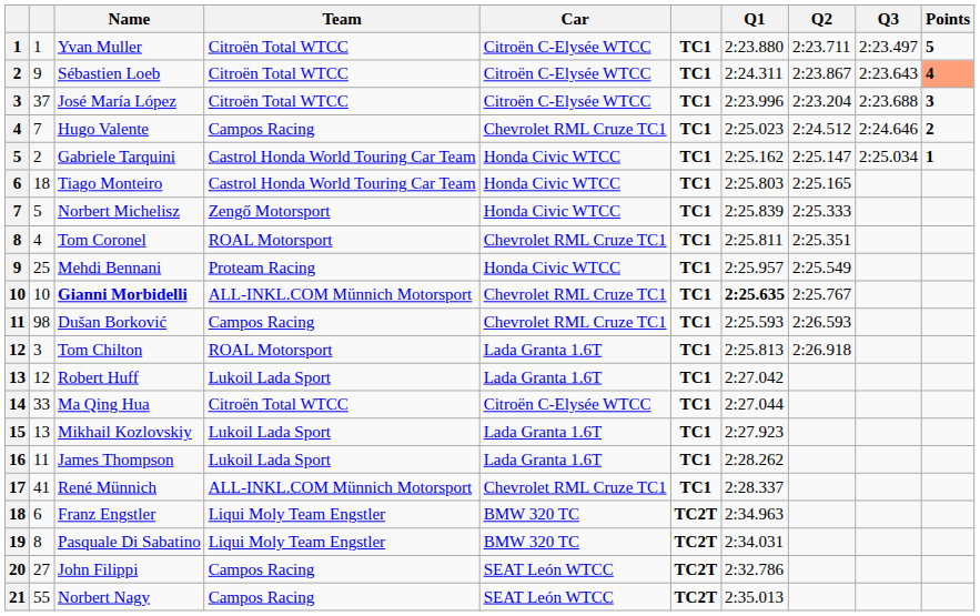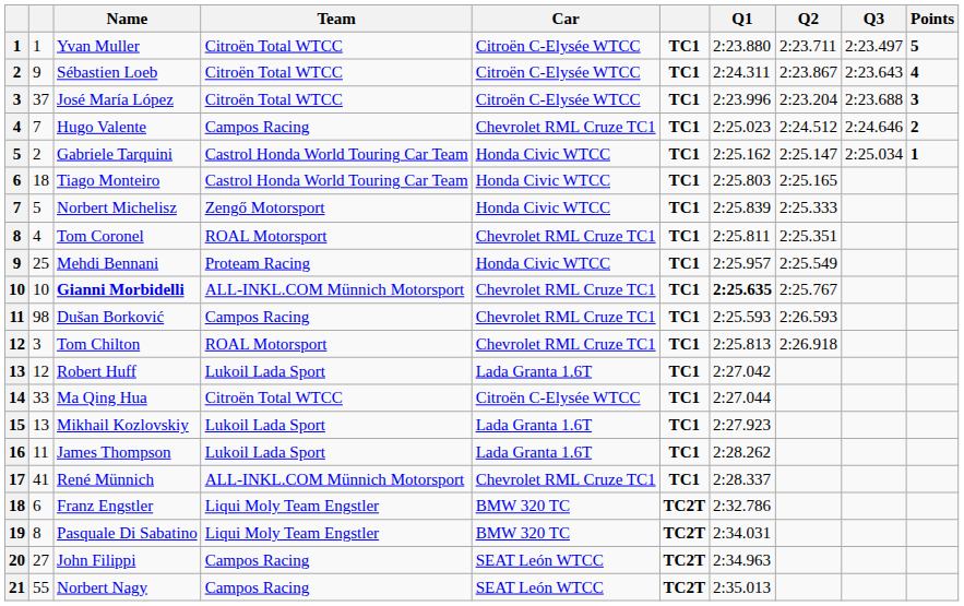Sébastien Loeb | Points: lightsalmon background -> no background
Tom Chilton | Car: Lada Granta 1.6T -> Chevrolet RML Cruze TC1
Franz Engstler | Q1: 2:34.963 -> 2:32.786
John Filippi | Q1: 2:32.786 -> 2:34.963
